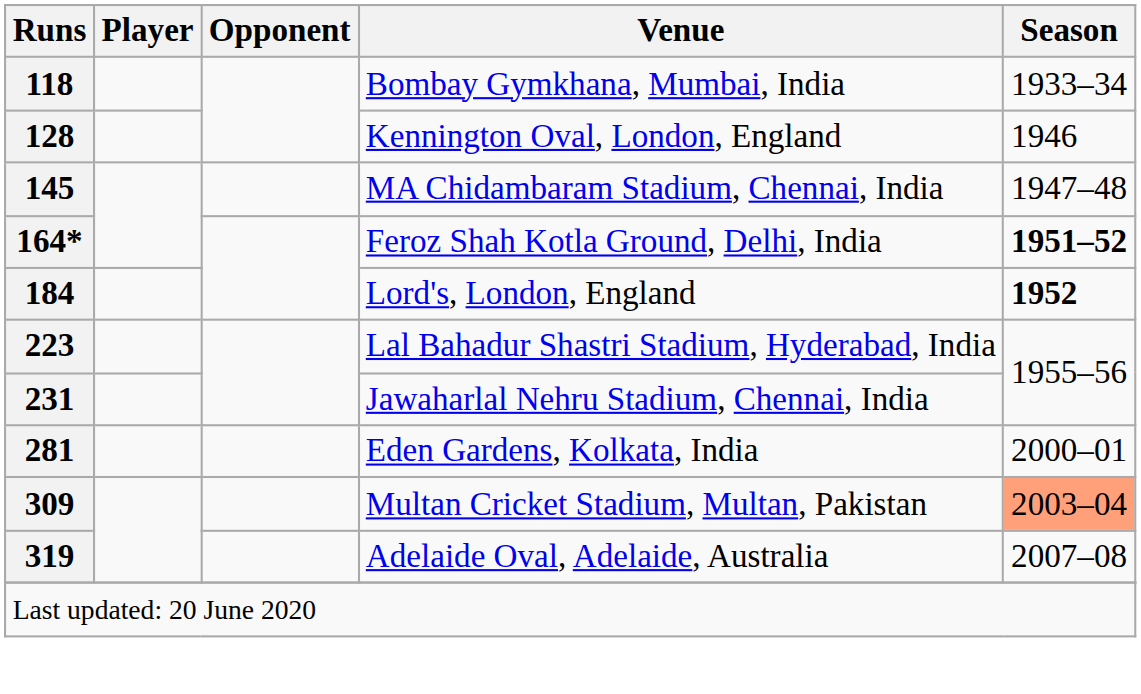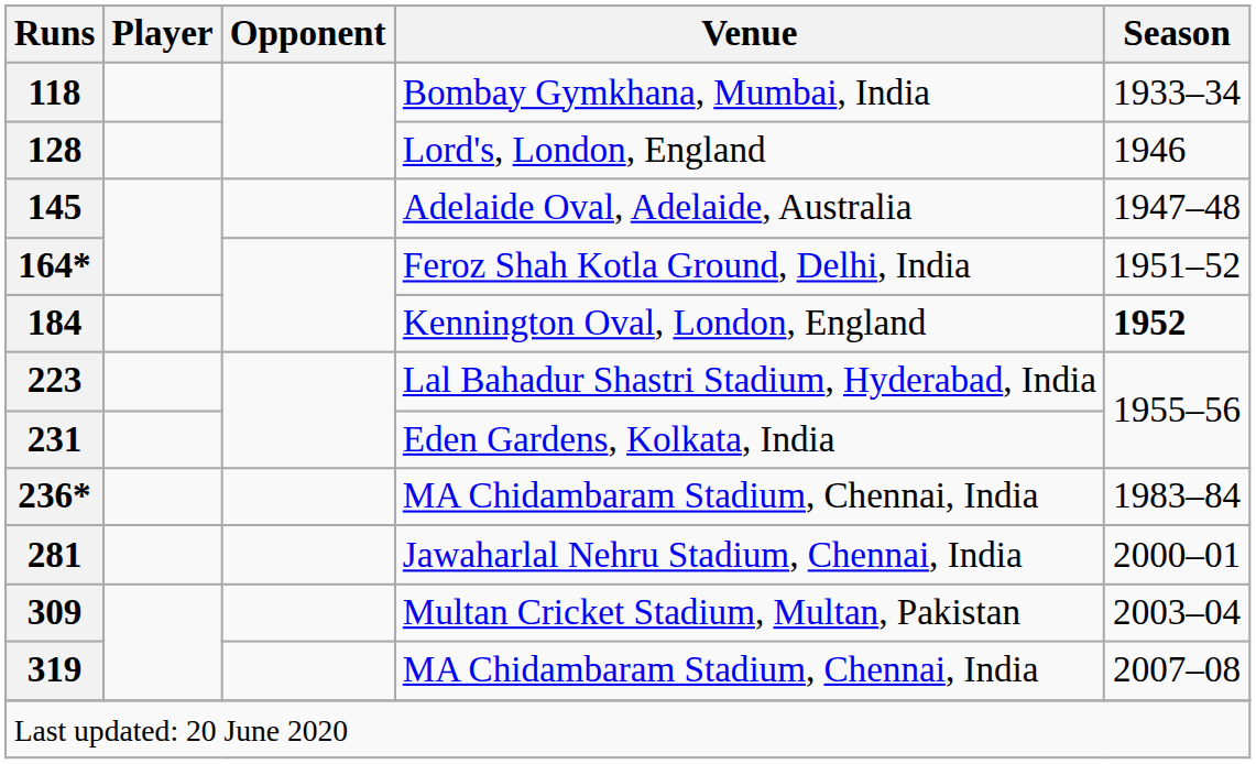128 | Venue: Kennington Oval, London, England -> Lord's, London, England
145 | Venue: MA Chidambaram Stadium, Chennai, India -> Adelaide Oval, Adelaide, Australia
164* | Season: bold -> normal
184 | Venue: Lord's, London, England -> Kennington Oval, London, England
231 | Venue: Jawaharlal Nehru Stadium, Chennai, India -> Eden Gardens, Kolkata, India
+ row: 236* | MA Chidambaram Stadium, Chennai, India | 1983–84
281 | Venue: Eden Gardens, Kolkata, India -> Jawaharlal Nehru Stadium, Chennai, India
309 | Season: lightsalmon background -> no background
319 | Venue: Adelaide Oval, Adelaide, Australia -> MA Chidambaram Stadium, Chennai, India
